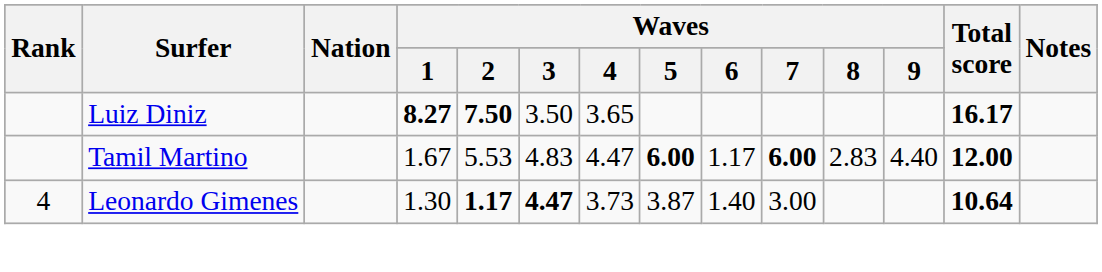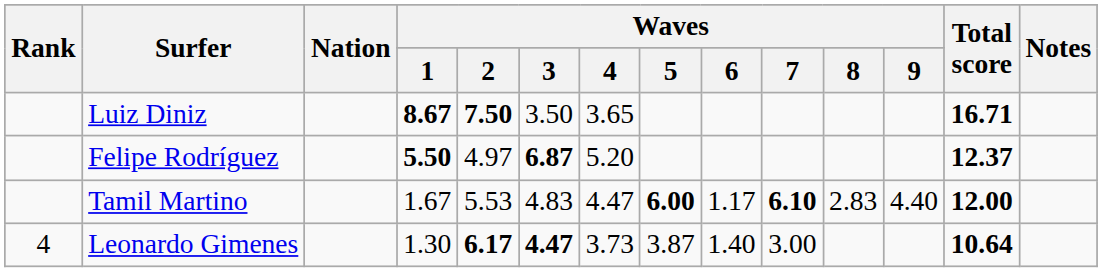Luiz Diniz | Waves / 1: 8.27 -> 8.67
Luiz Diniz | Total score: 16.17 -> 16.71
+ row: Felipe Rodríguez | 5.50 | 4.97 | 6.87 | 5.20 | 12.37
Tamil Martino | Waves / 7: 6.00 -> 6.10
Leonardo Gimenes | Waves / 2: 1.17 -> 6.17
